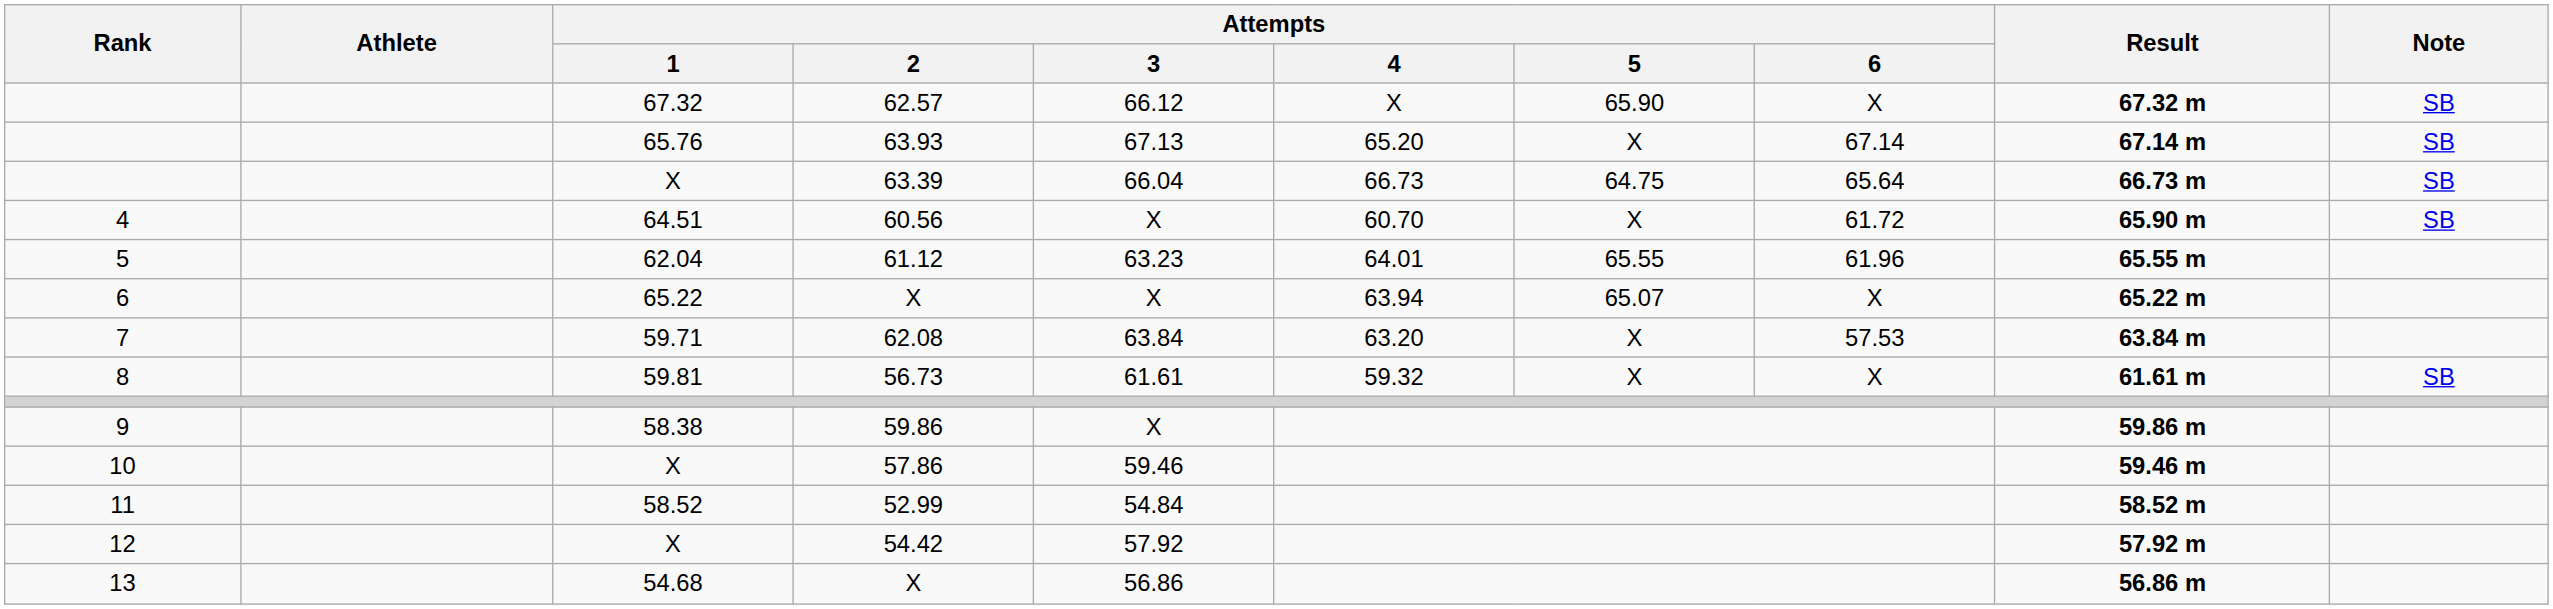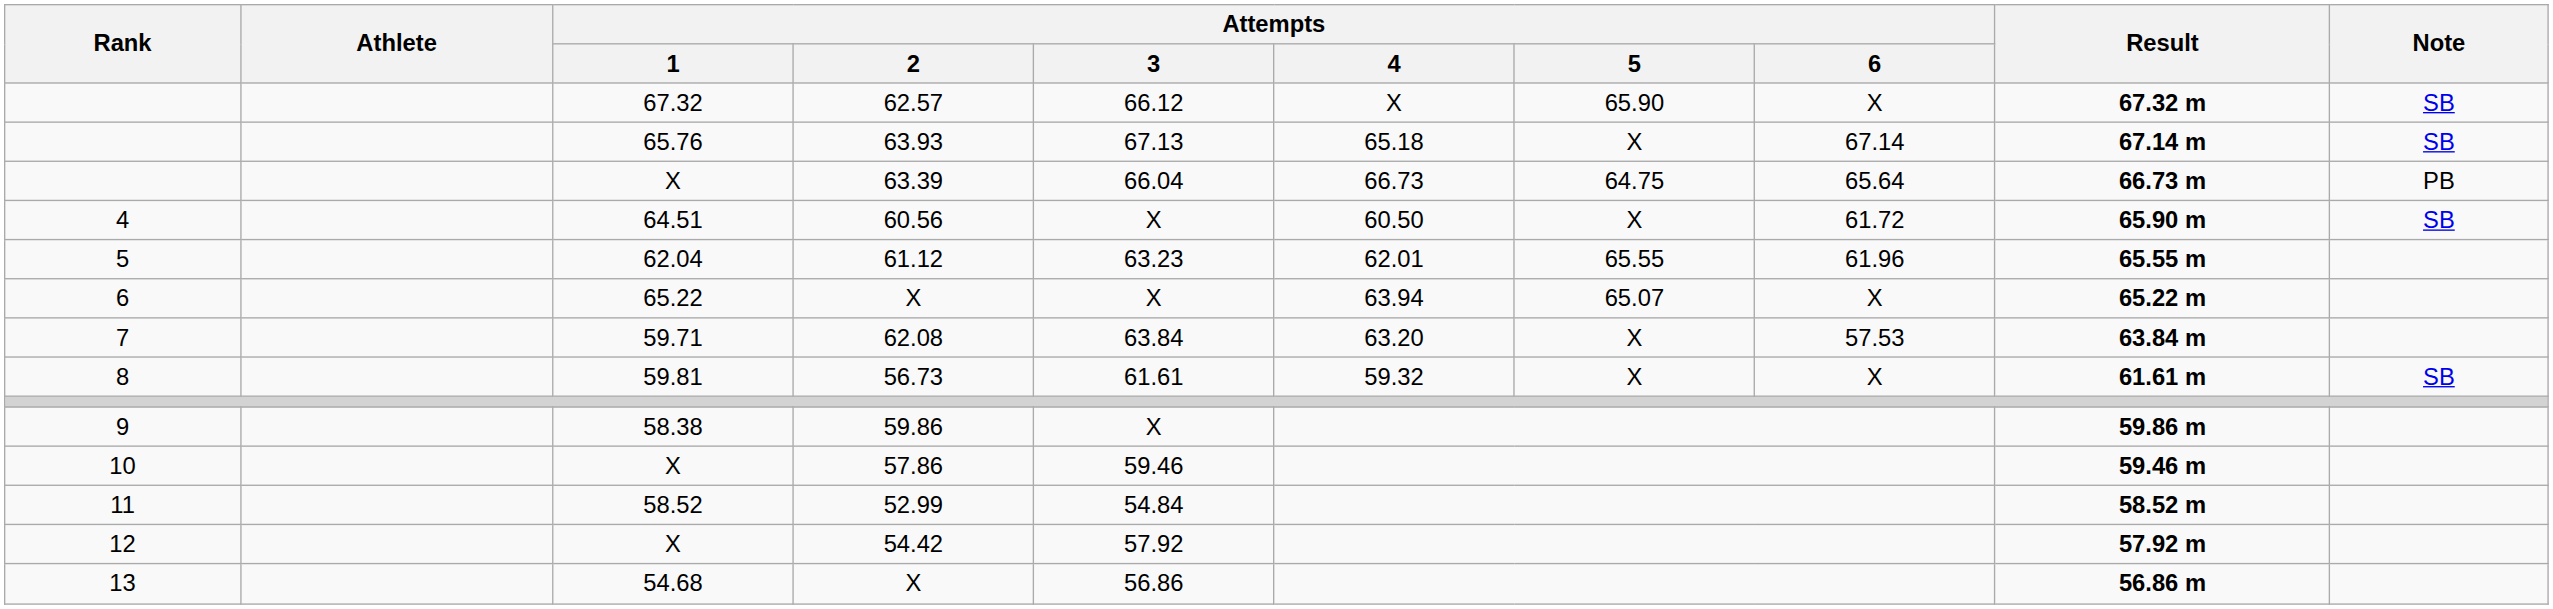63.93 | Attempts / 4: 65.20 -> 65.18
63.39 | Note: SB -> PB
60.56 | Attempts / 4: 60.70 -> 60.50
61.12 | Attempts / 4: 64.01 -> 62.01
